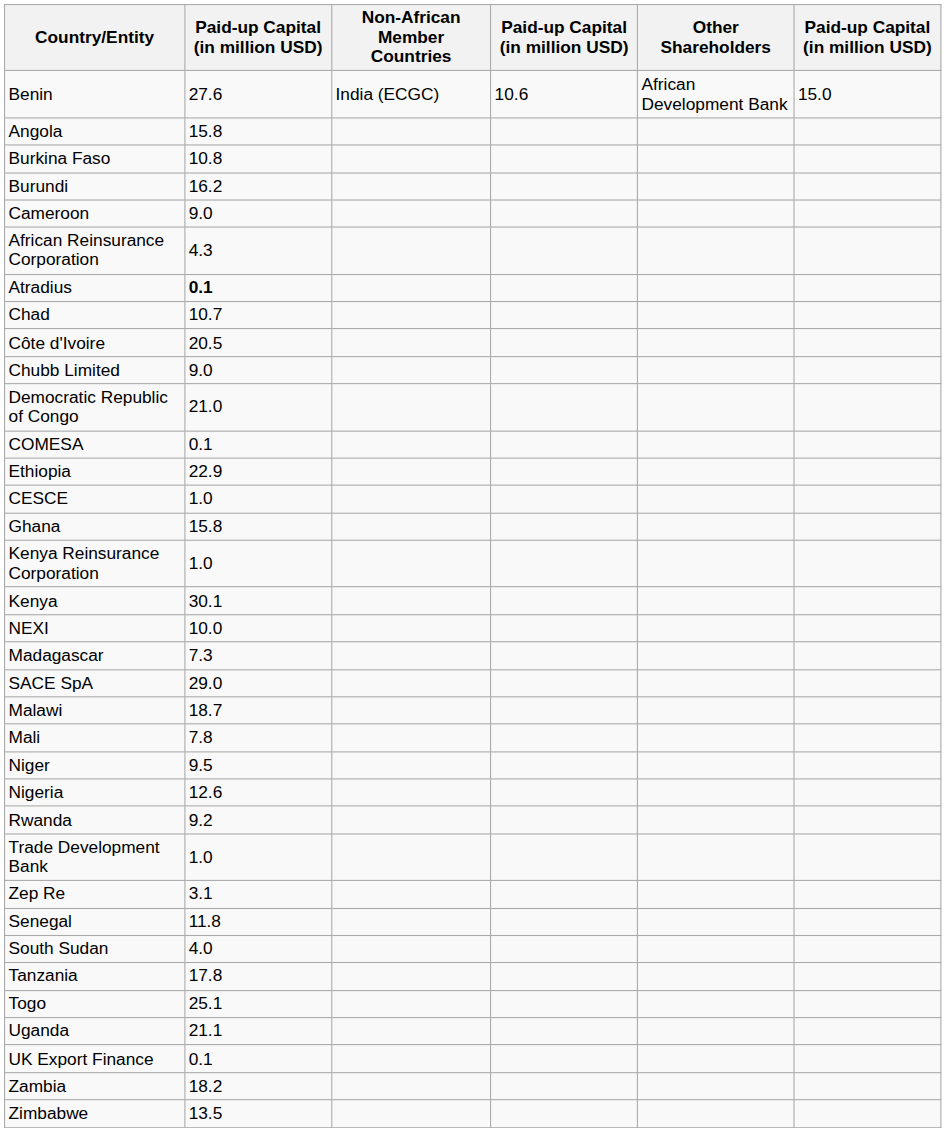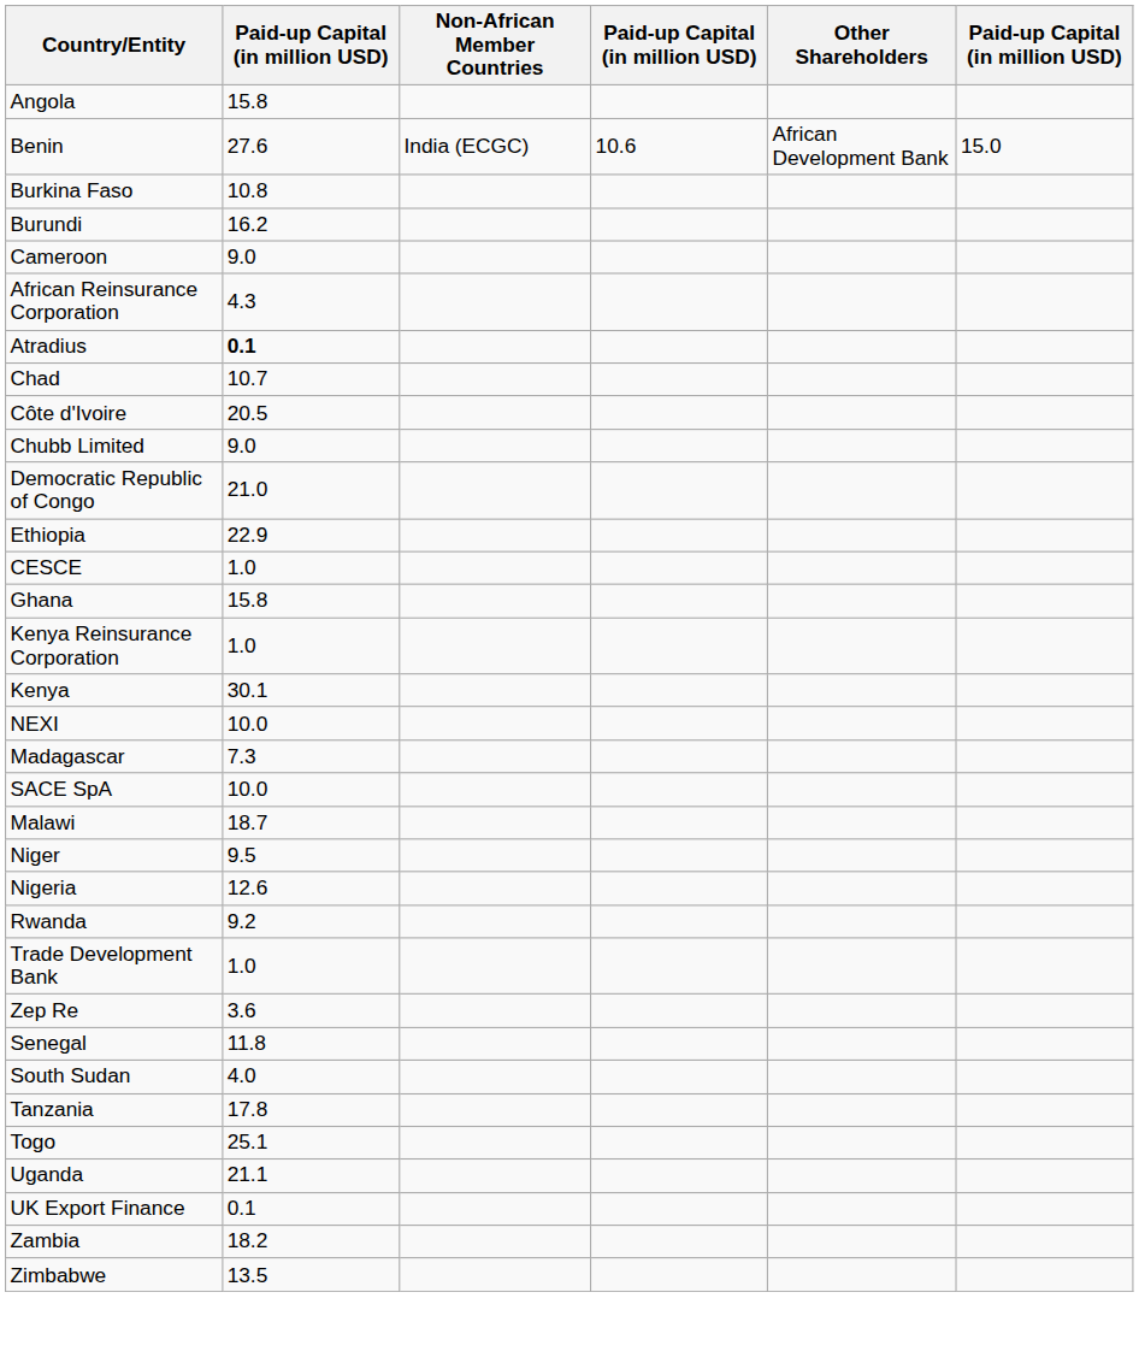rows swapped: Angola <-> Benin
- row: COMESA | 0.1
SACE SpA | column 2: 29.0 -> 10.0
- row: Mali | 7.8
Zep Re | column 2: 3.1 -> 3.6
